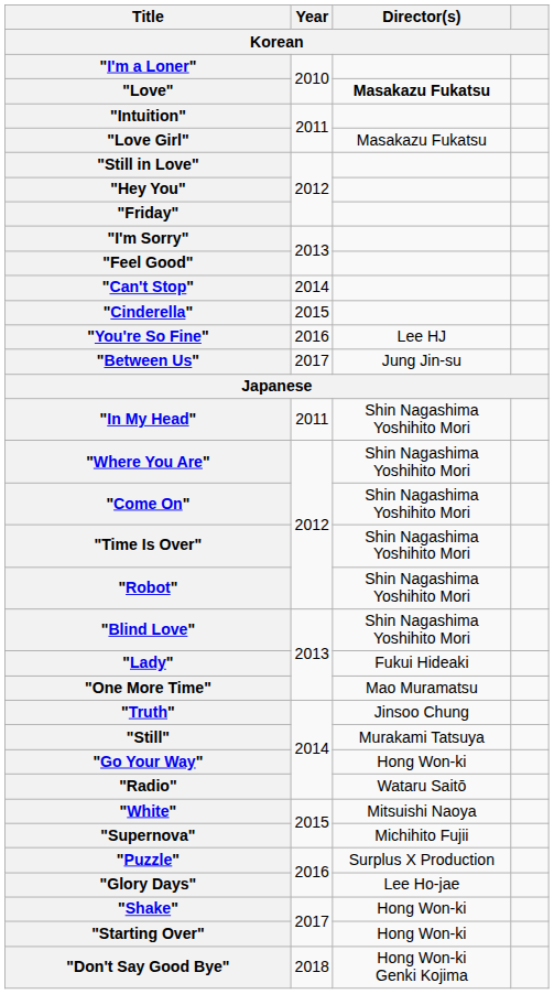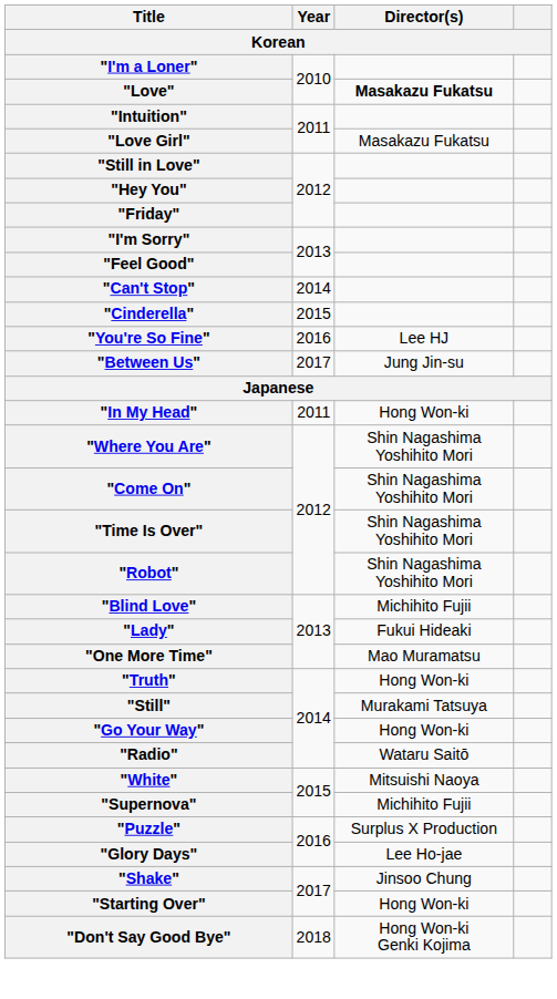"In My Head" | Director(s): Shin Nagashima Yoshihito Mori -> Hong Won-ki
"Blind Love" | Director(s): Shin Nagashima Yoshihito Mori -> Michihito Fujii
"Truth" | Director(s): Jinsoo Chung -> Hong Won-ki
"Shake" | Director(s): Hong Won-ki -> Jinsoo Chung
